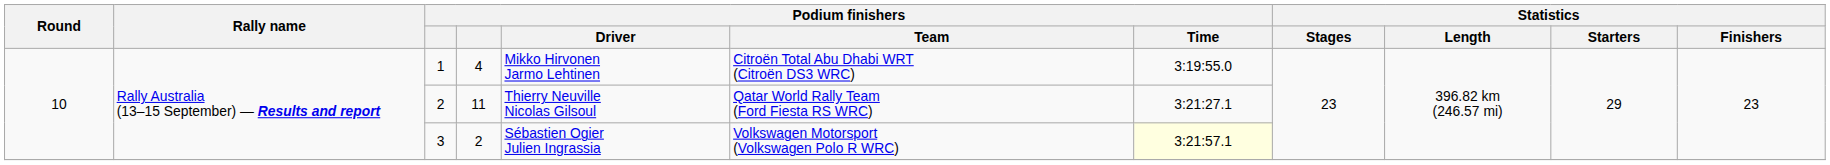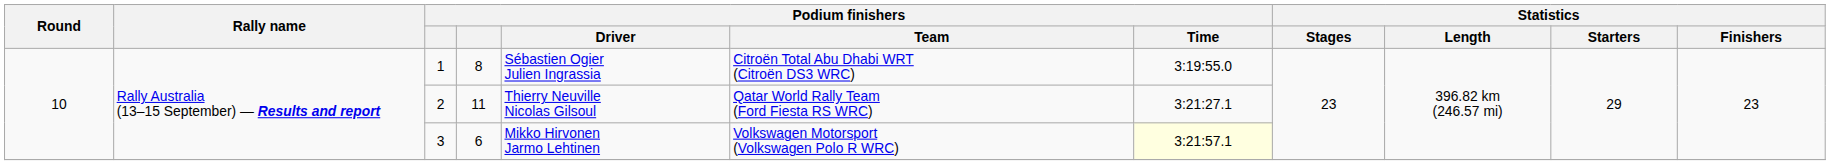1 | column 4: 4 -> 8
1 | Podium finishers / Driver: Mikko Hirvonen Jarmo Lehtinen -> Sébastien Ogier Julien Ingrassia
3 | column 4: 2 -> 6
3 | Podium finishers / Driver: Sébastien Ogier Julien Ingrassia -> Mikko Hirvonen Jarmo Lehtinen
